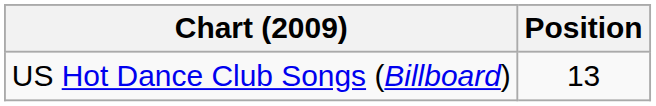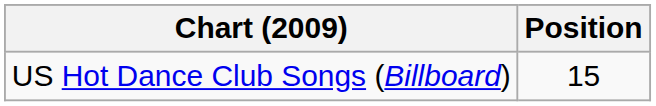US Hot Dance Club Songs (Billboard) | Position: 13 -> 15
